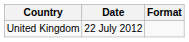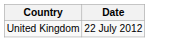- column: Format
